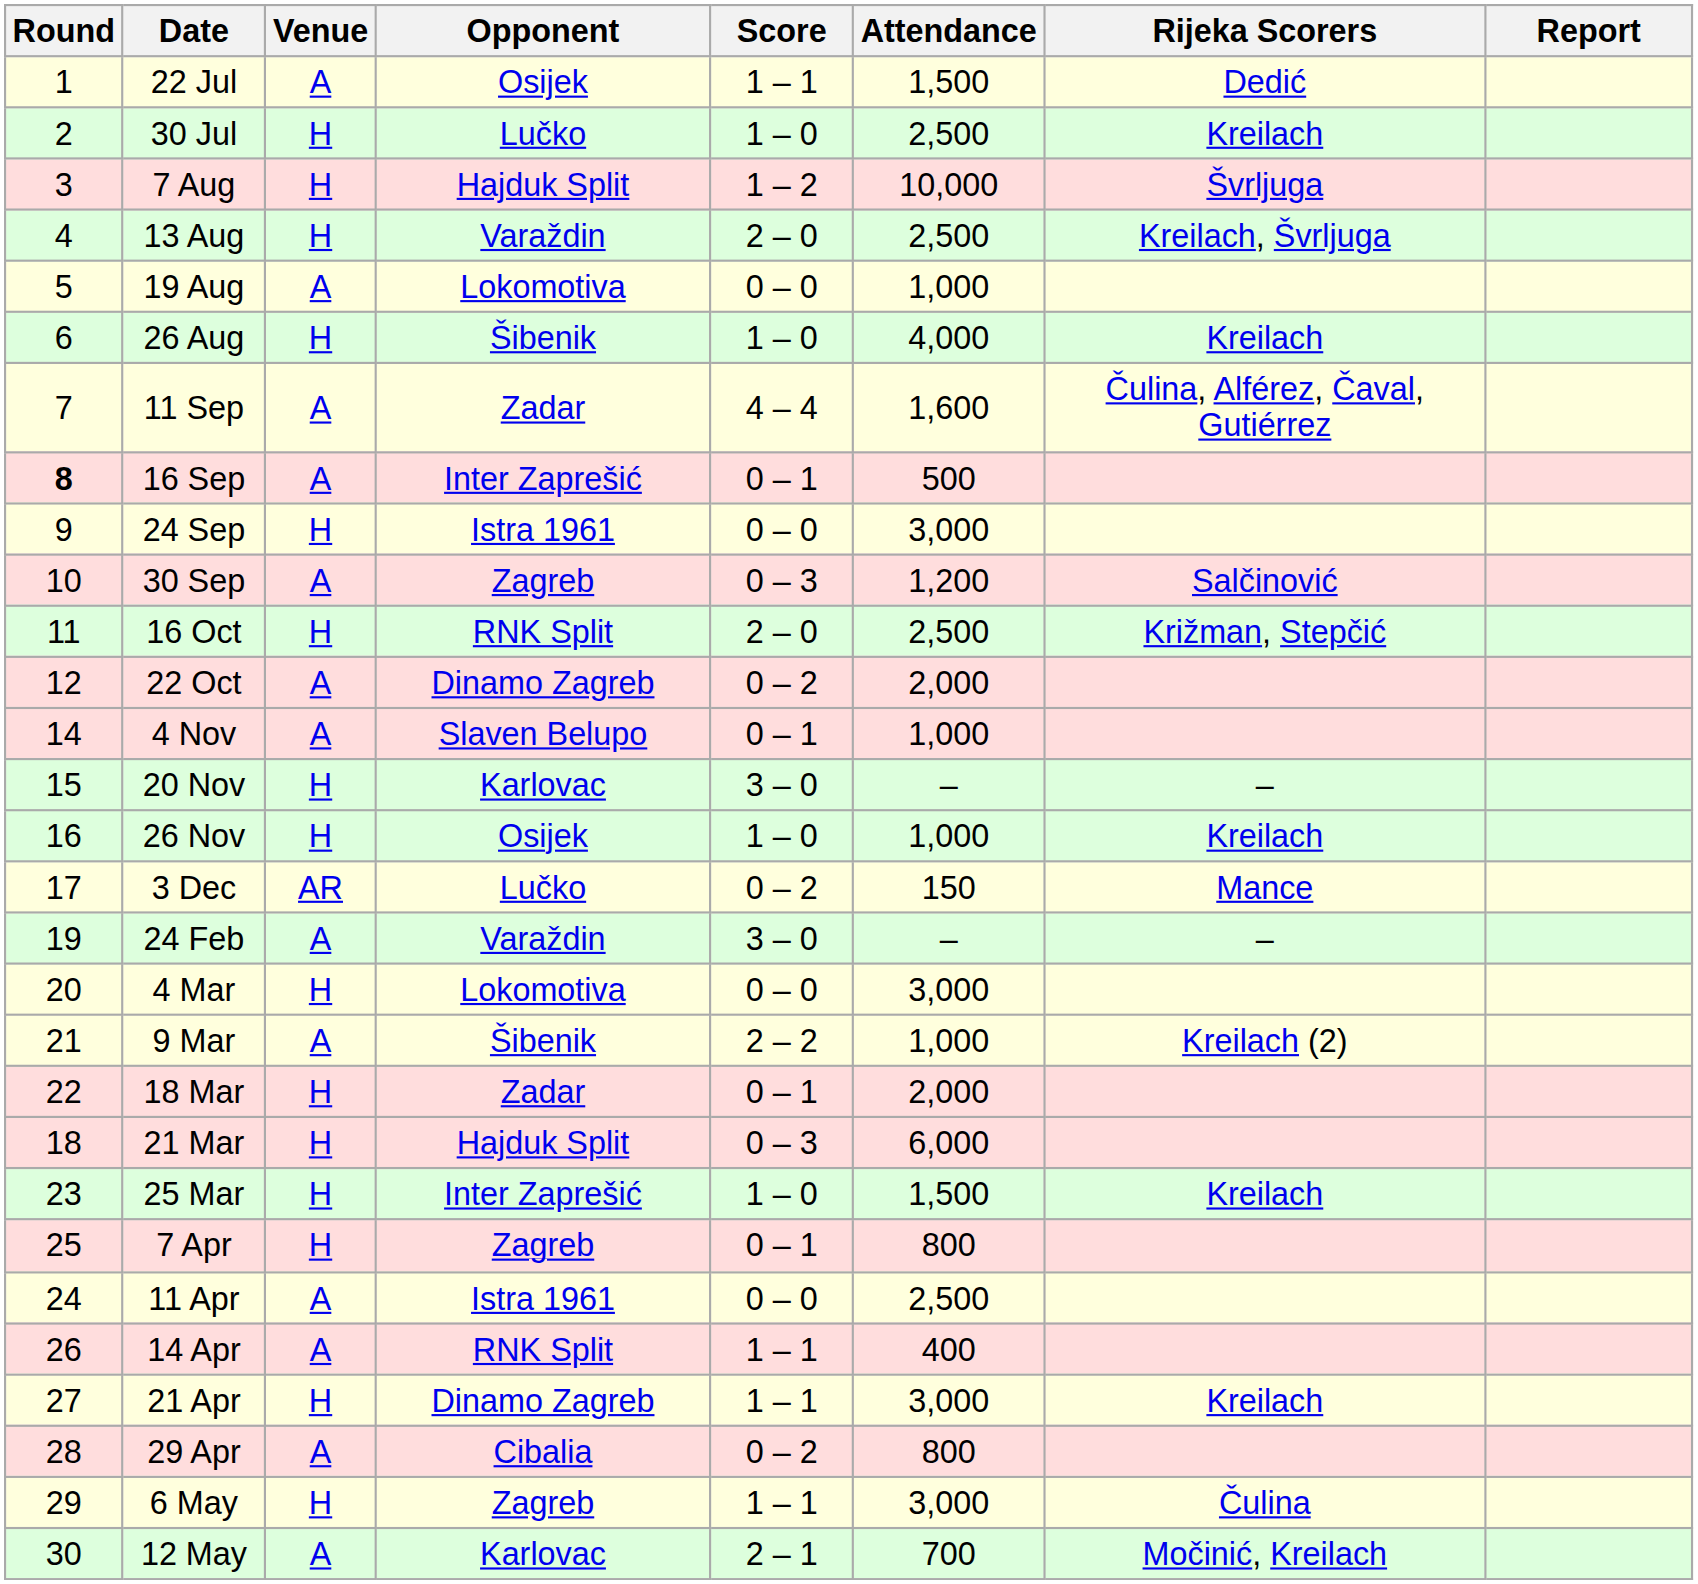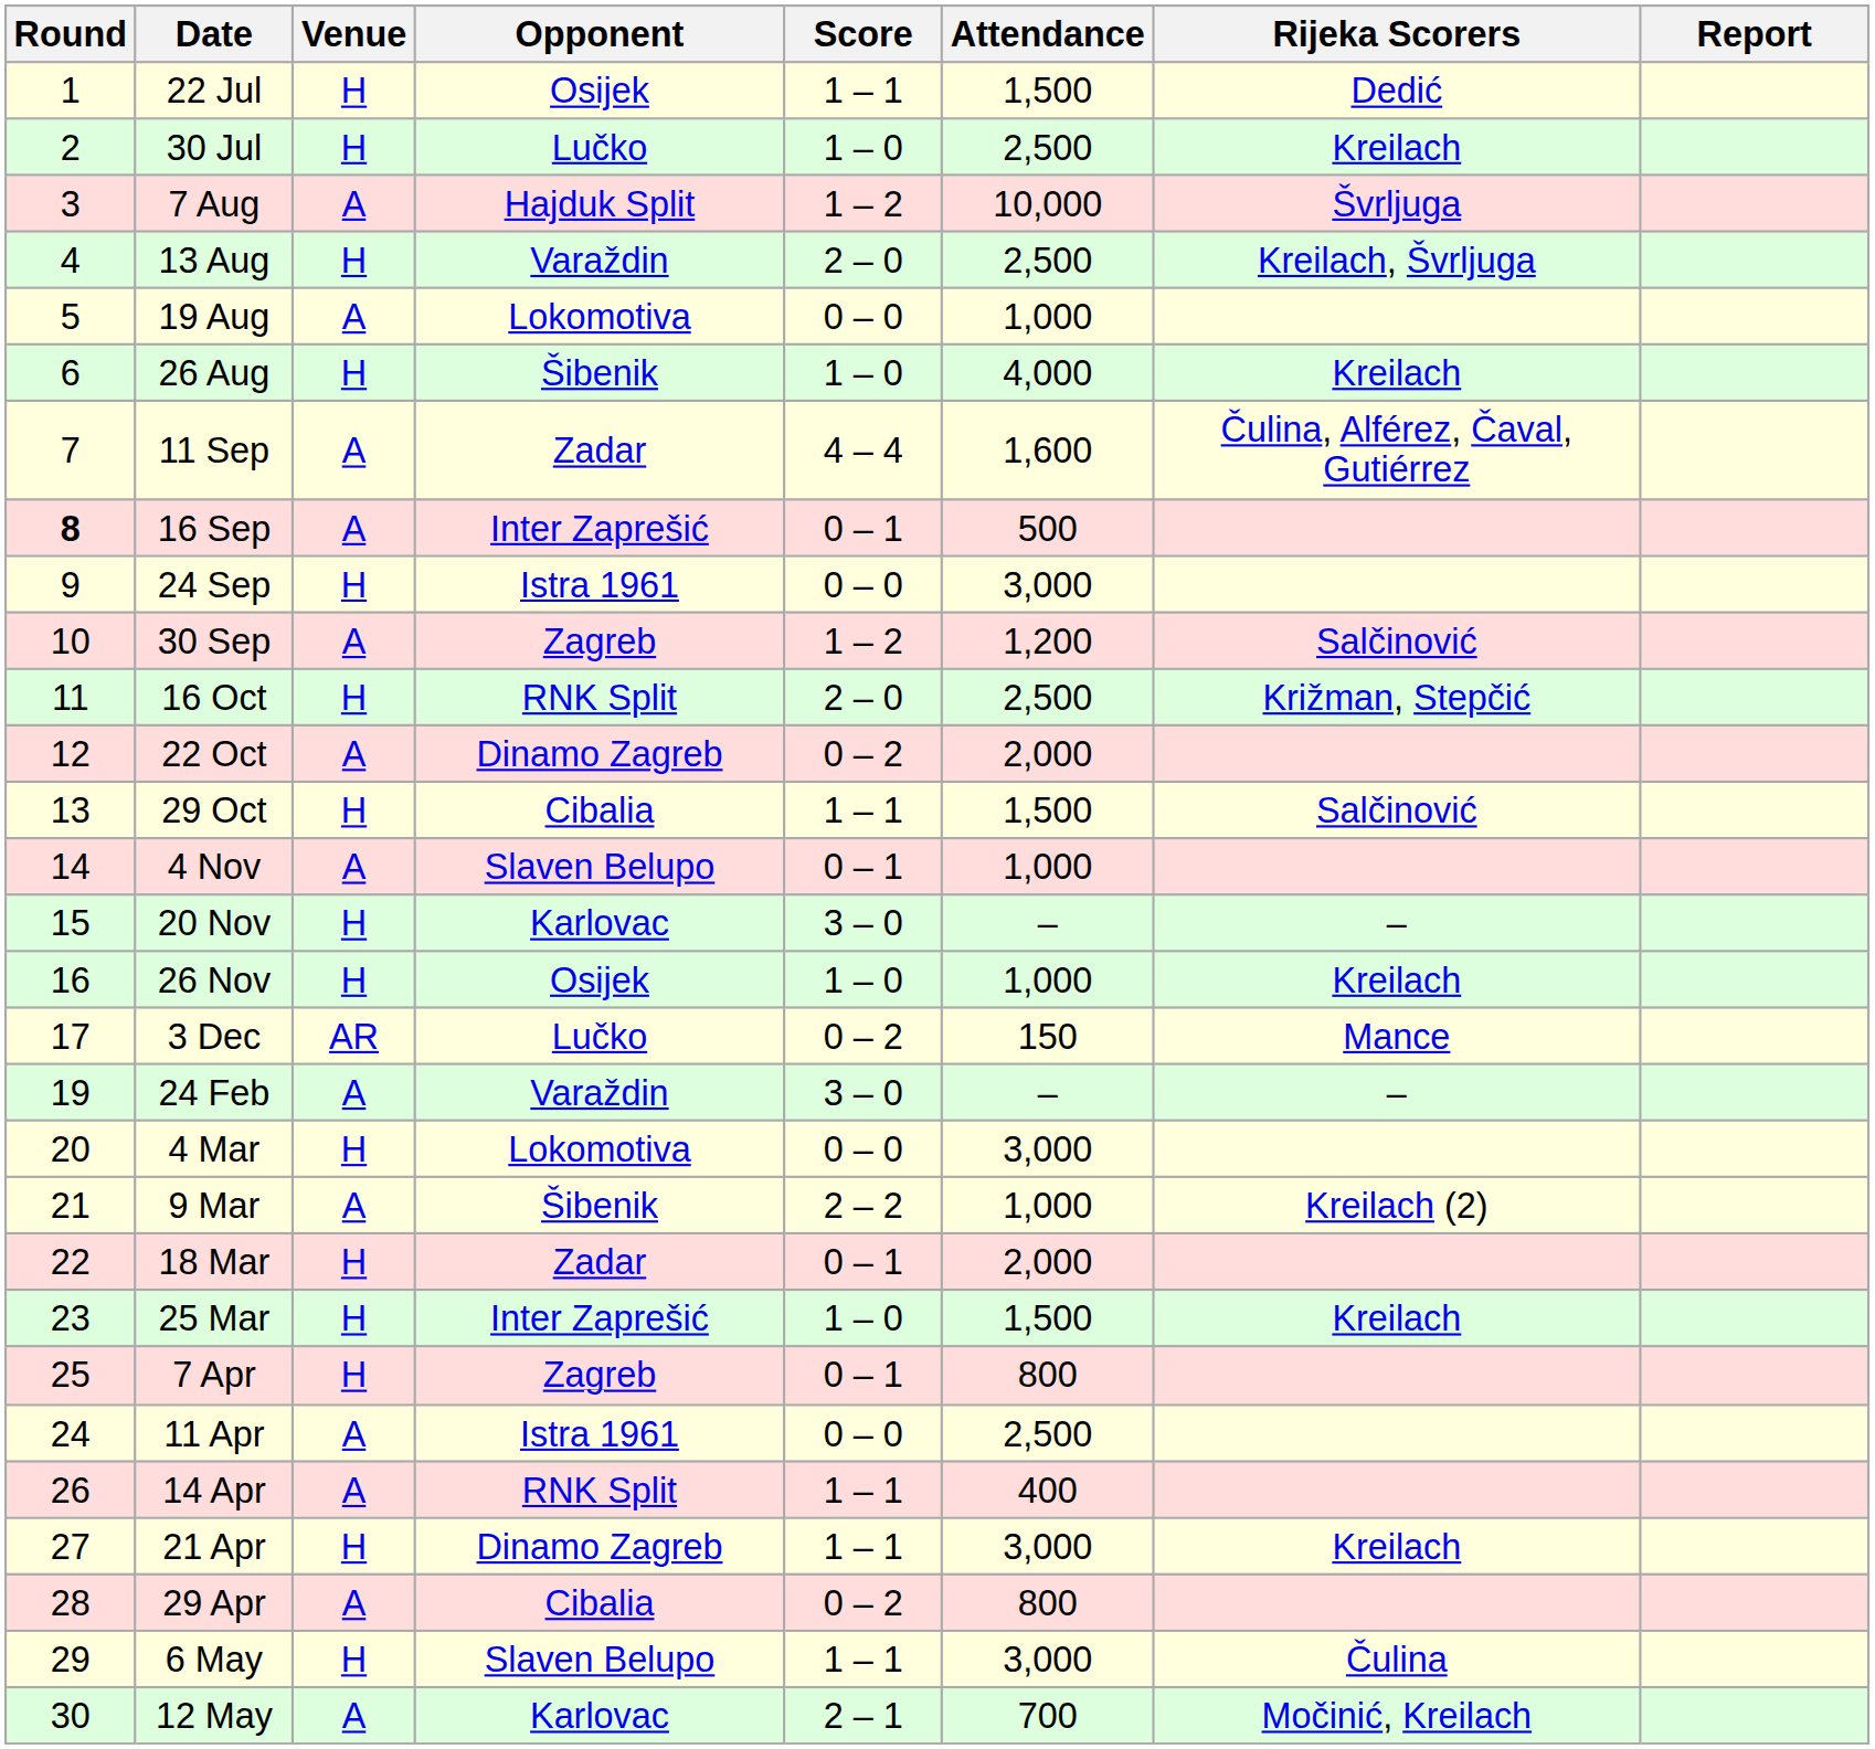22 Jul | Venue: A -> H
7 Aug | Venue: H -> A
30 Sep | Score: 0 – 3 -> 1 – 2
+ row: 13 | 29 Oct | H | Cibalia | 1 – 1 | 1,500 | Salčinović
- row: 18 | 21 Mar | H | Hajduk Split | 0 – 3 | 6,000
6 May | Opponent: Zagreb -> Slaven Belupo
